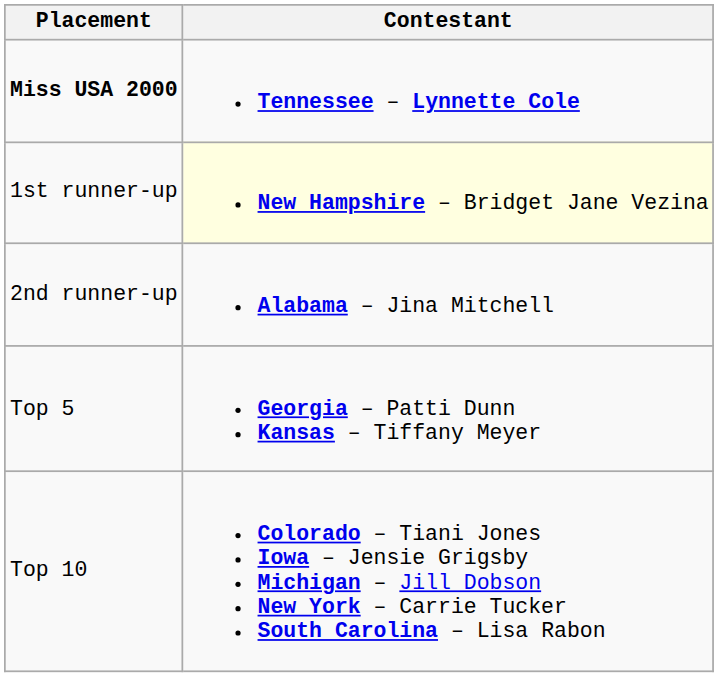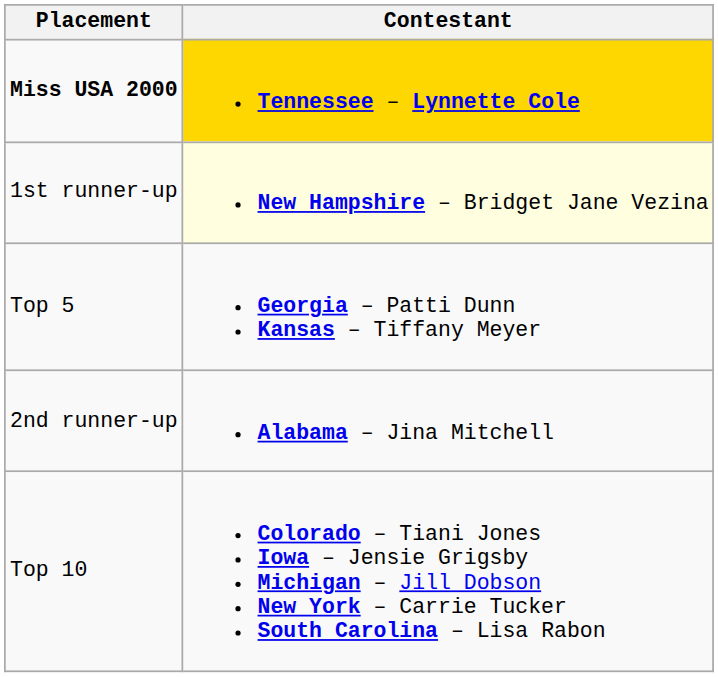Miss USA 2000 | Contestant: no background -> gold background
rows swapped: 2nd runner-up <-> Top 5
